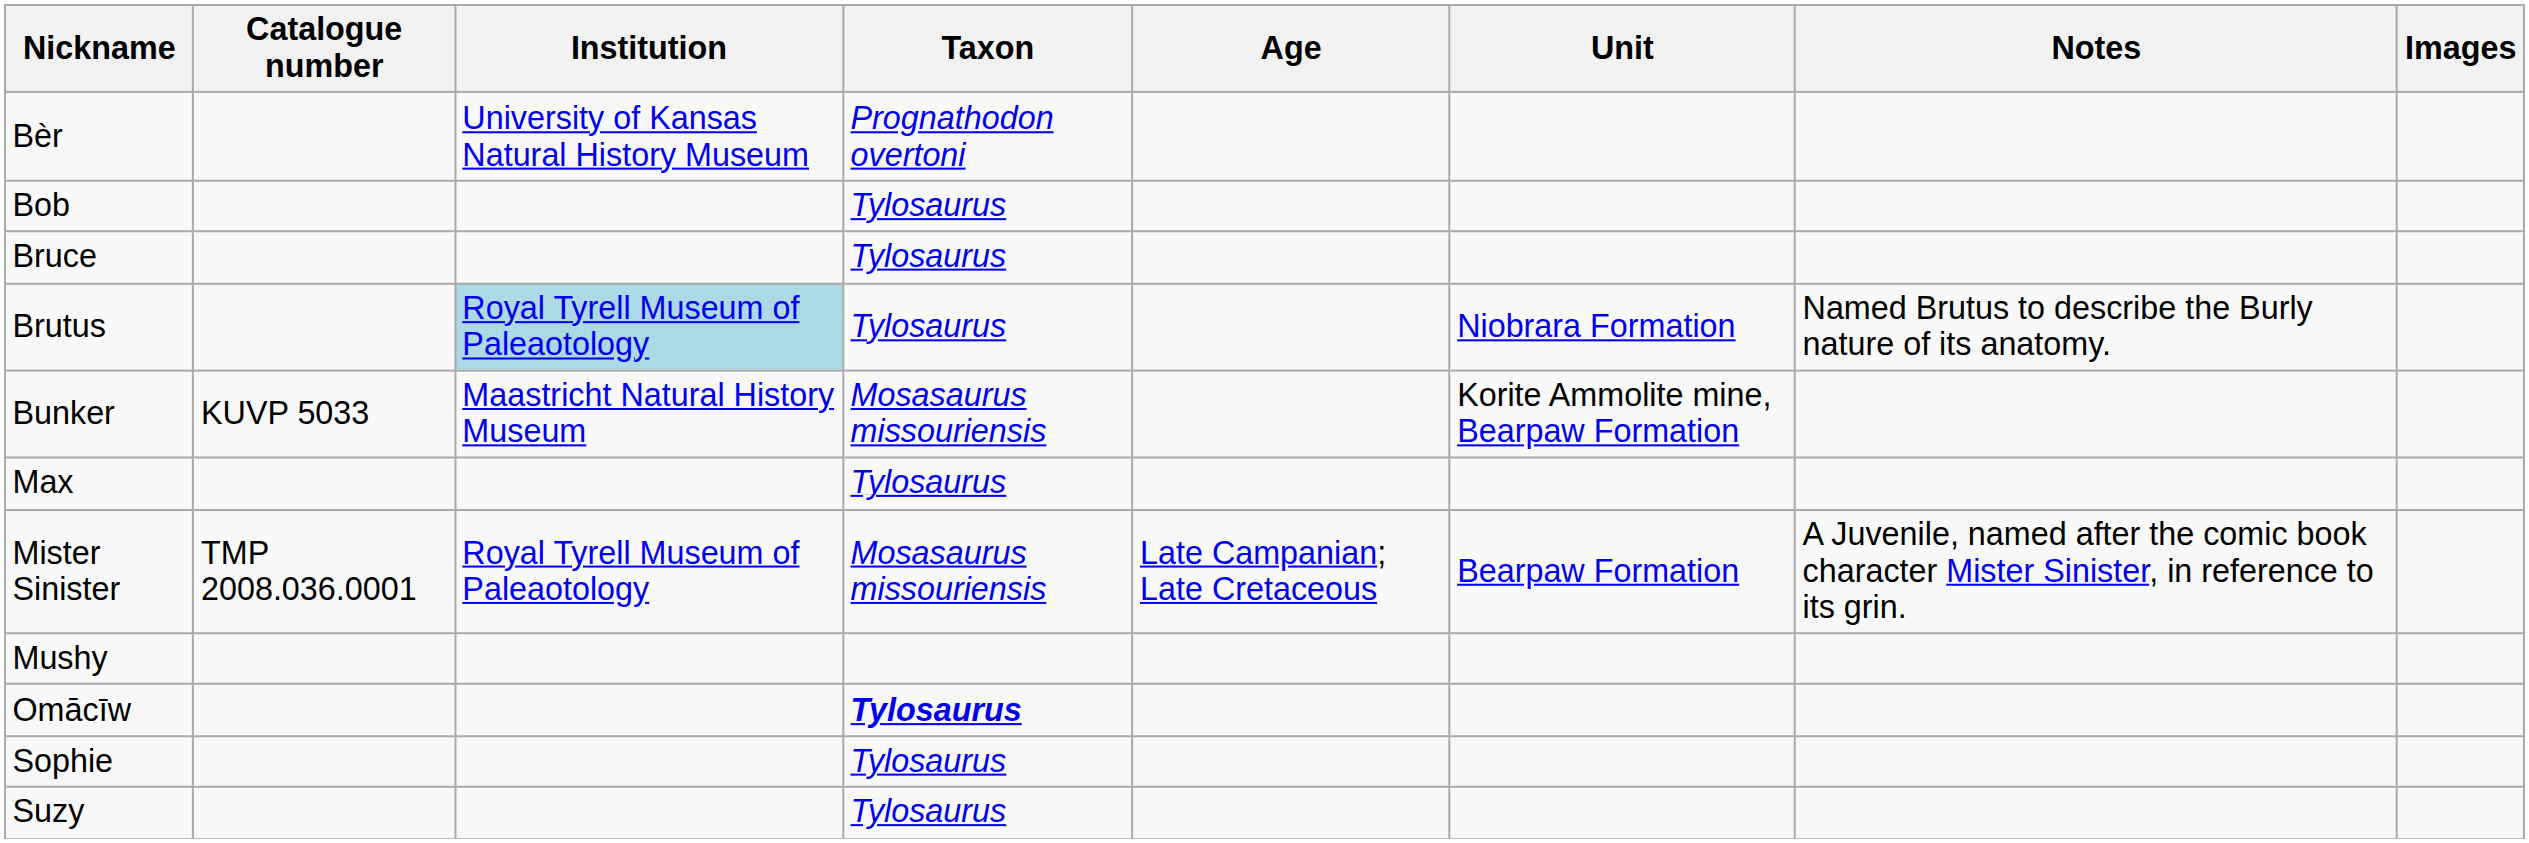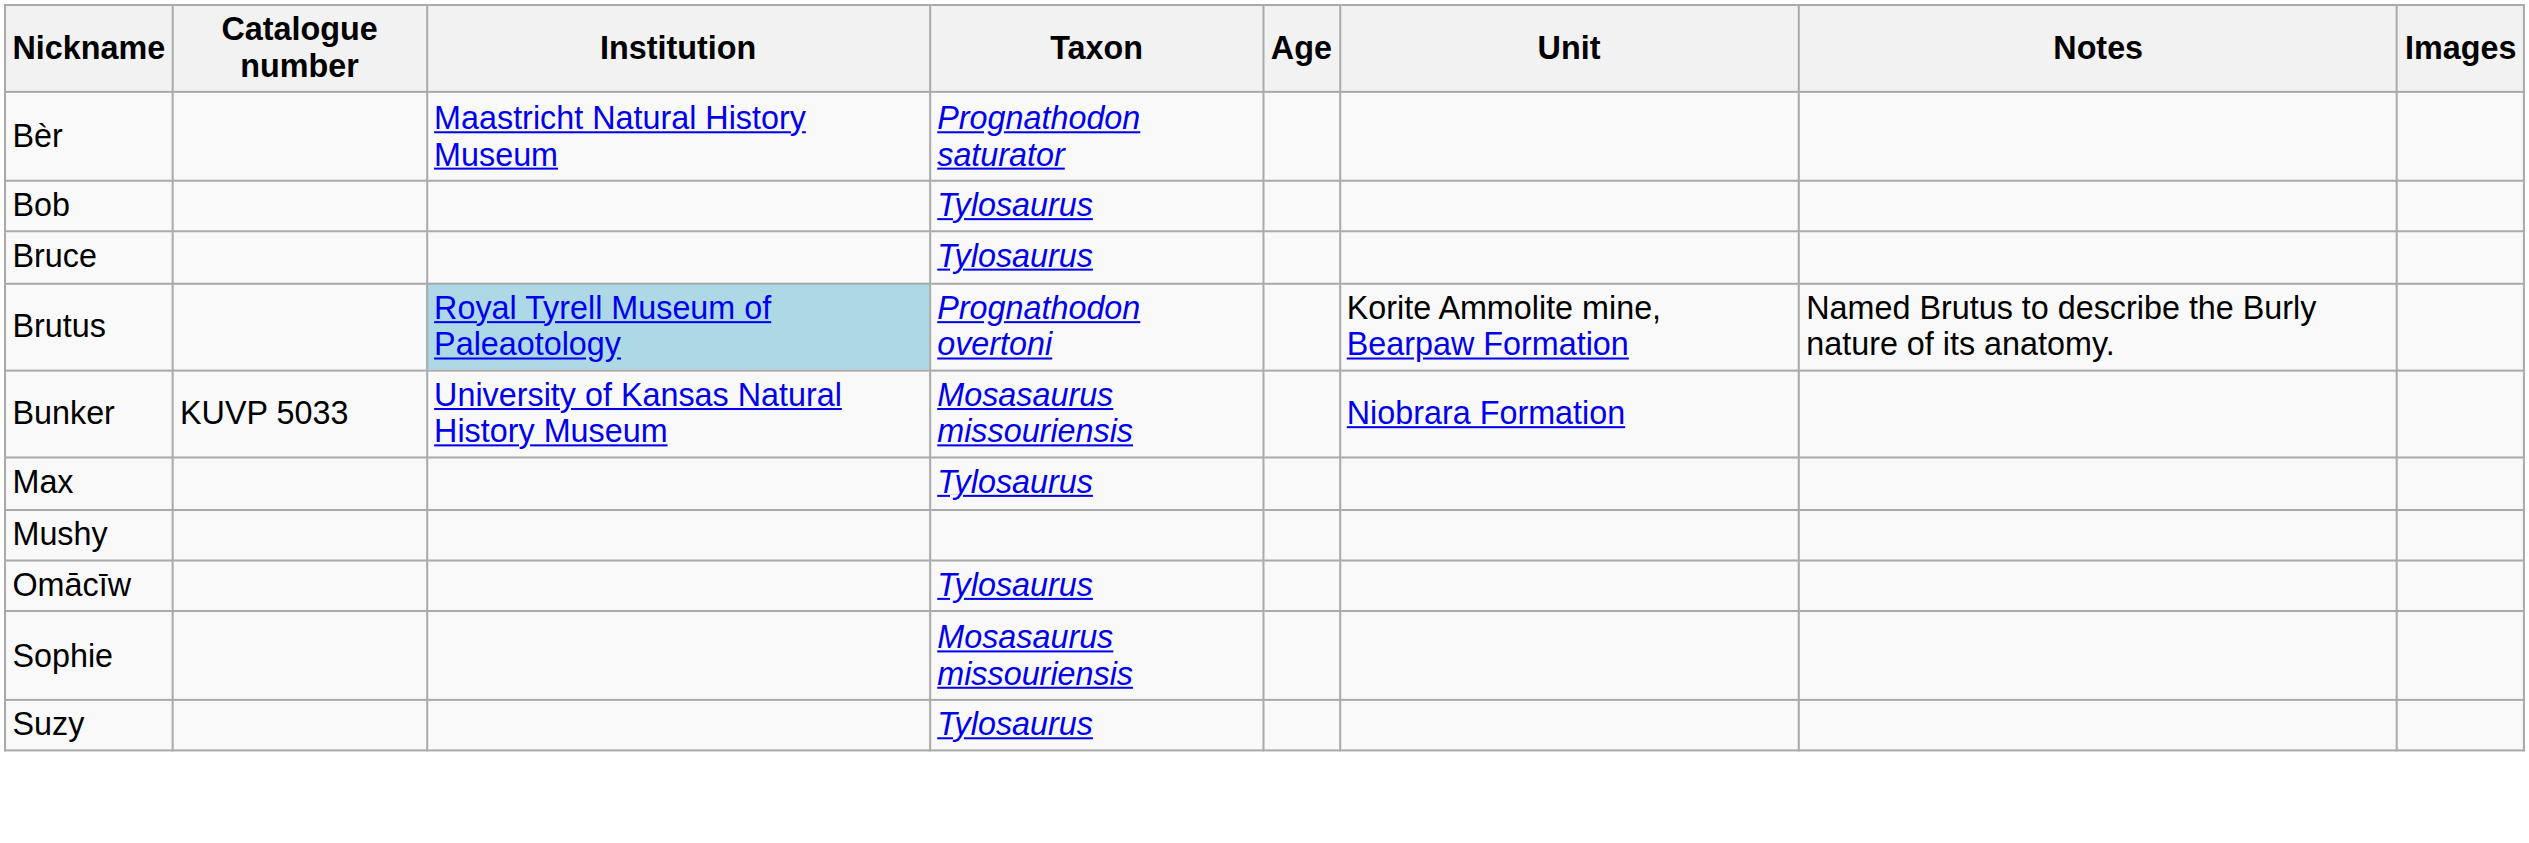Bèr | Institution: University of Kansas Natural History Museum -> Maastricht Natural History Museum
Bèr | Taxon: Prognathodon overtoni -> Prognathodon saturator
Brutus | Taxon: Tylosaurus -> Prognathodon overtoni
Brutus | Unit: Niobrara Formation -> Korite Ammolite mine, Bearpaw Formation
Bunker | Institution: Maastricht Natural History Museum -> University of Kansas Natural History Museum
Bunker | Unit: Korite Ammolite mine, Bearpaw Formation -> Niobrara Formation
- row: Mister Sinister | TMP 2008.036.0001 | Royal Tyrell Museum of Paleaotology | Mosasaurus missouriensis | Late Campanian; Late Cretaceous | Bearpaw Formation | A Juvenile, named after the comic book character Mister Sinister, in reference to its grin.
Omācīw | Taxon: bold -> normal
Sophie | Taxon: Tylosaurus -> Mosasaurus missouriensis
